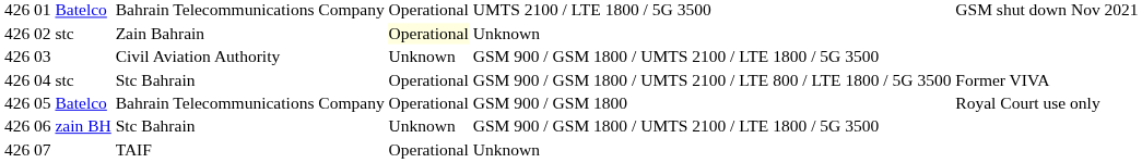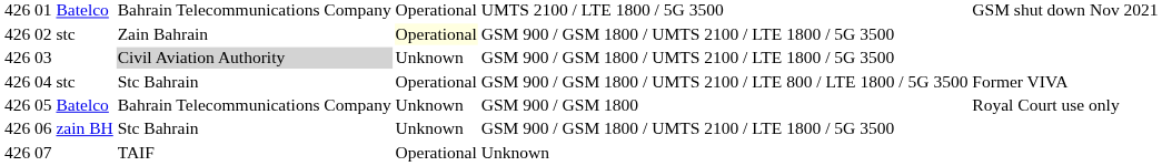02 | column 6: Unknown -> GSM 900 / GSM 1800 / UMTS 2100 / LTE 1800 / 5G 3500
03 | column 4: no background -> lightgrey background
05 | column 5: Operational -> Unknown
